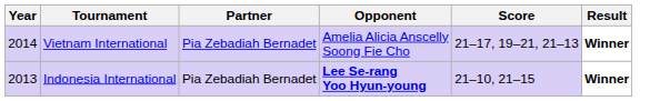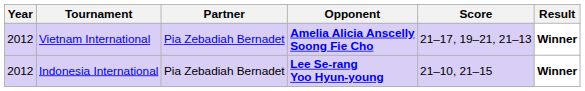Vietnam International | Year: 2014 -> 2012
Vietnam International | Opponent: normal -> bold
Indonesia International | Year: 2013 -> 2012
